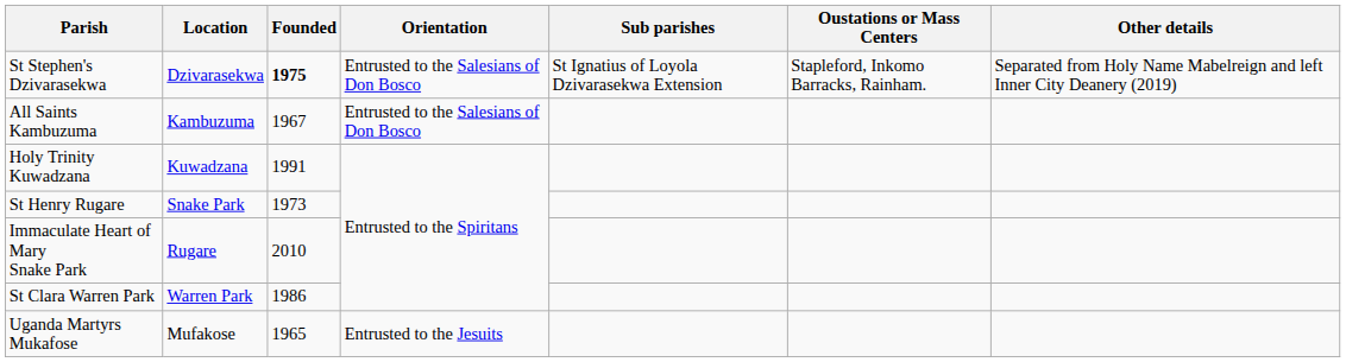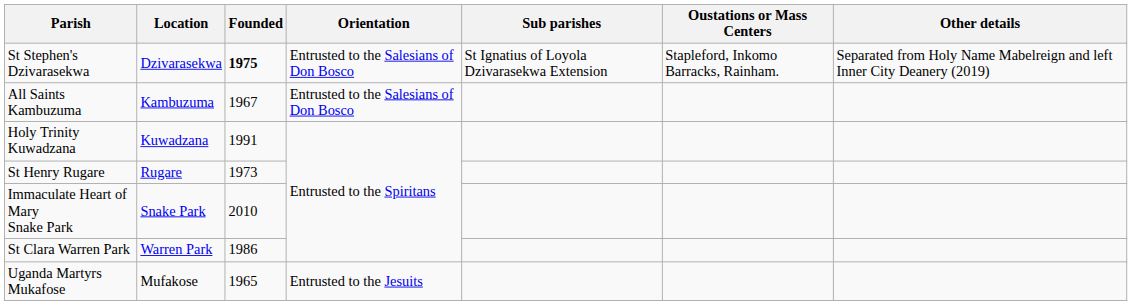St Henry Rugare | Location: Snake Park -> Rugare
Immaculate Heart of Mary Snake Park | Location: Rugare -> Snake Park
